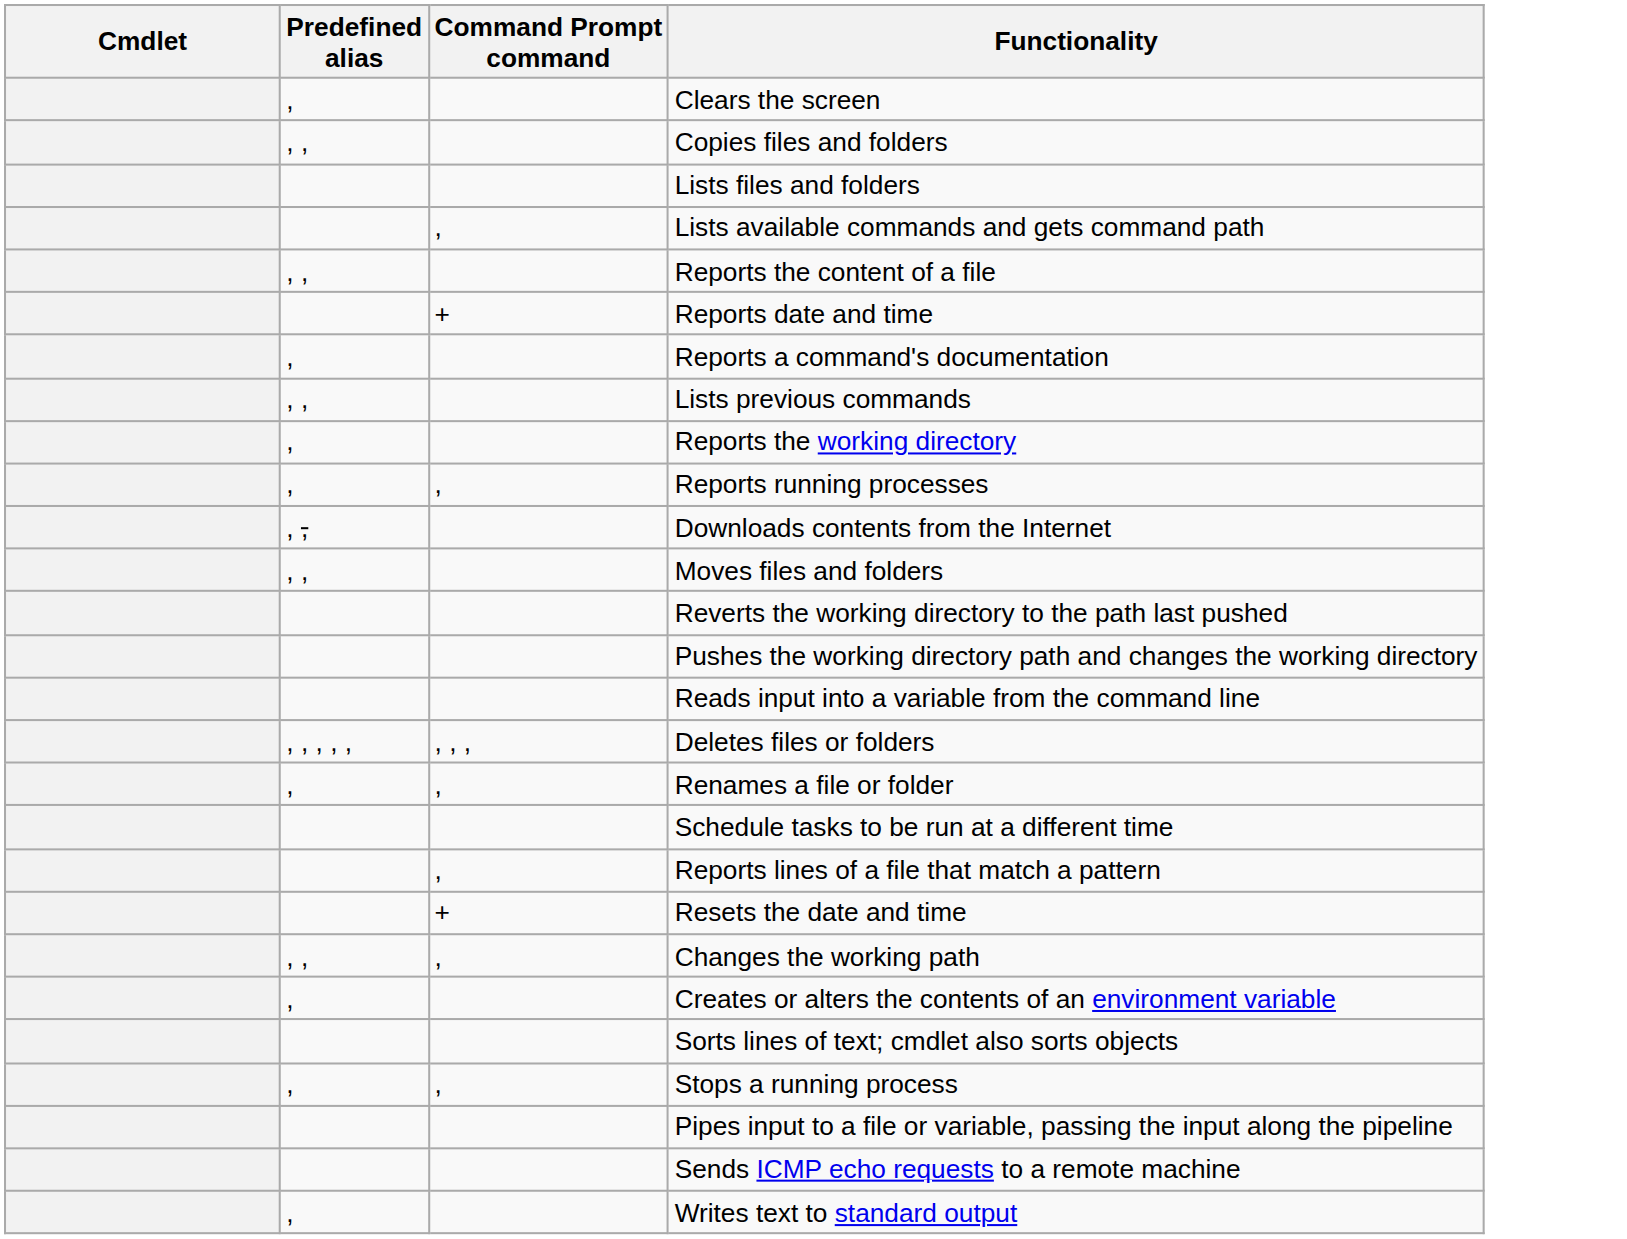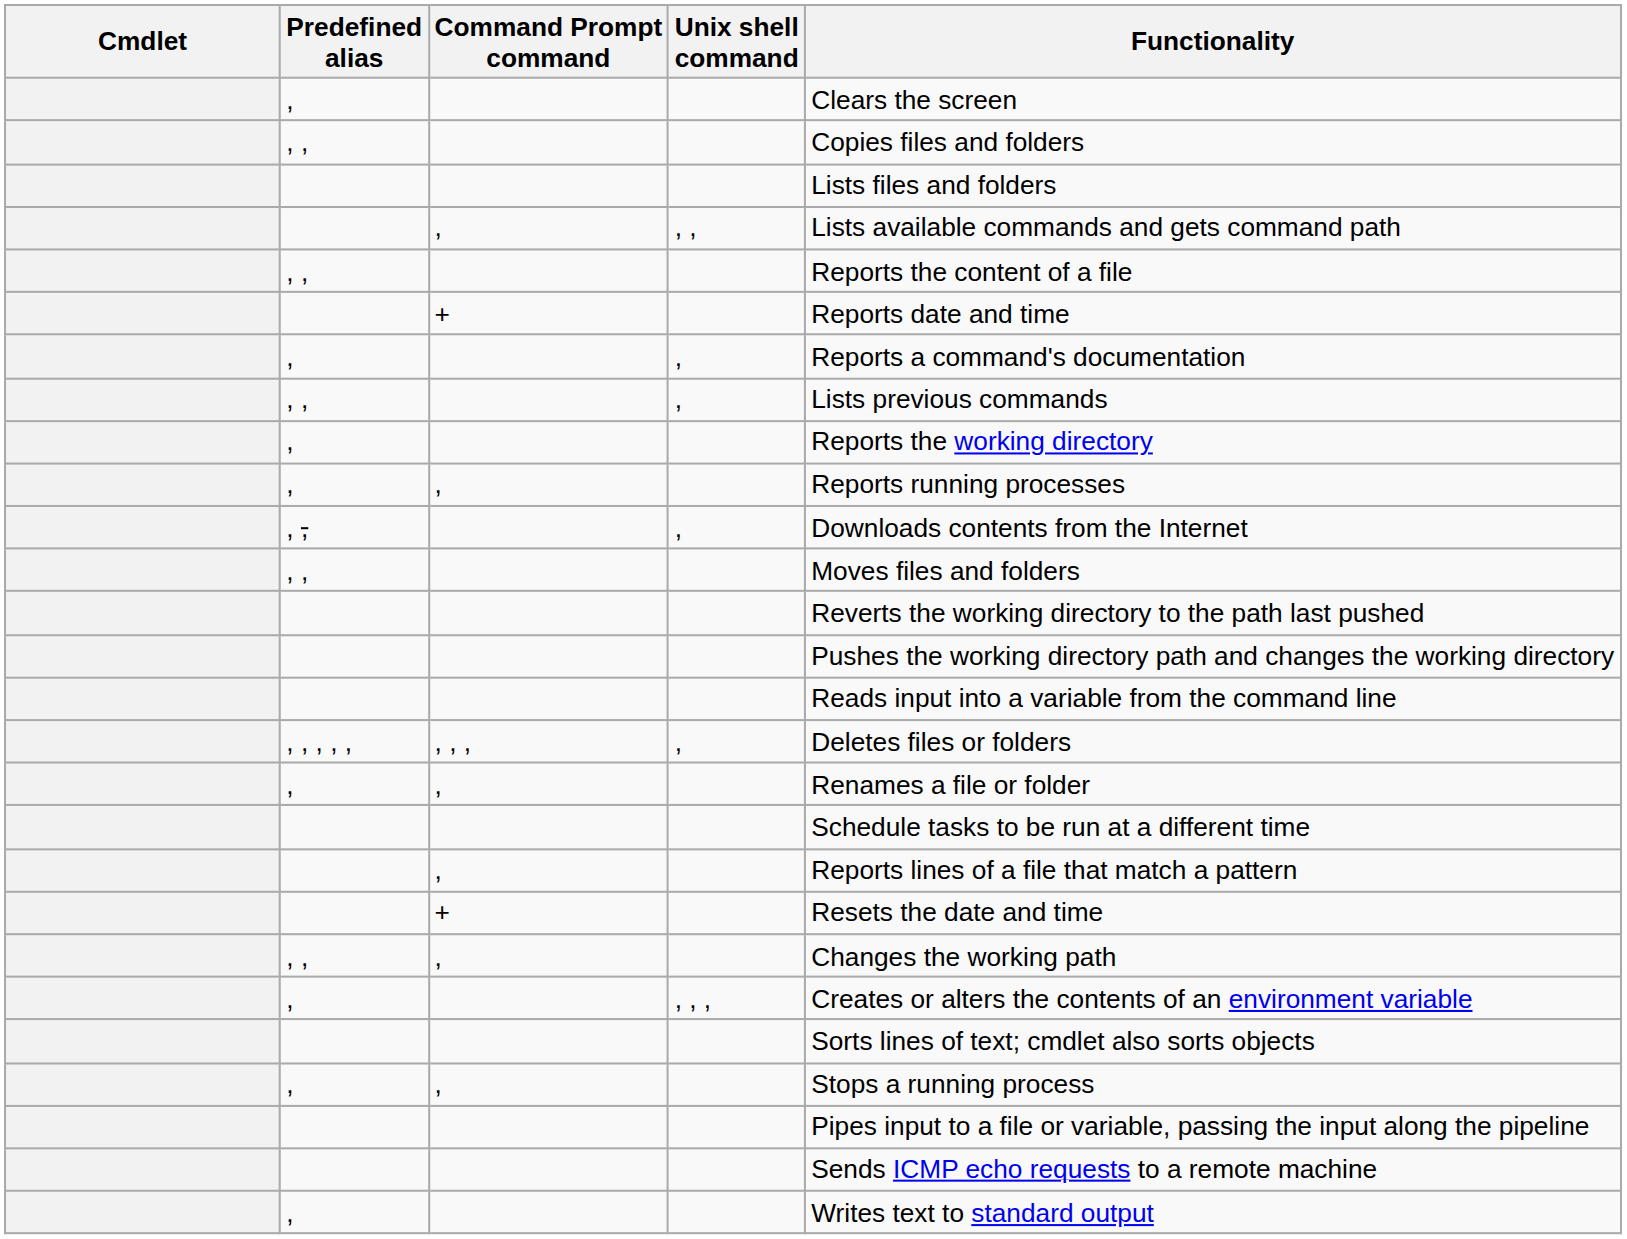+ column: Unix shell command | , , | , | , | , | , | , , ,
